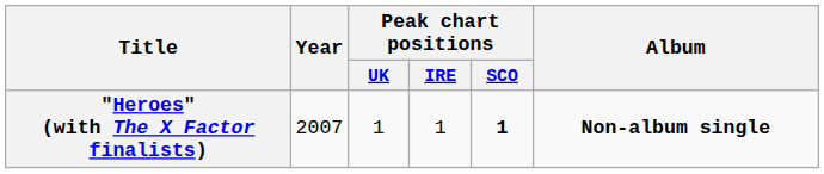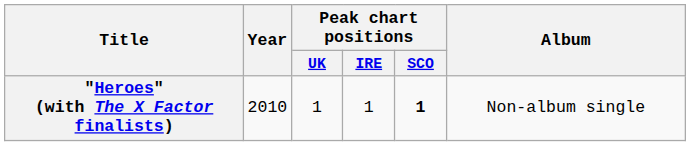"Heroes" (with The X Factor finalists) | Year: 2007 -> 2010
"Heroes" (with The X Factor finalists) | Album: bold -> normal
